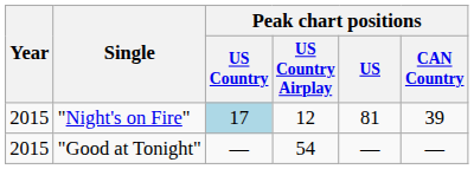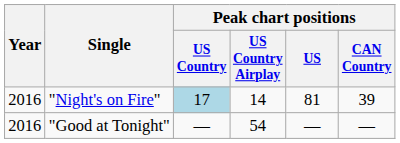"Night's on Fire" | Year: 2015 -> 2016
"Night's on Fire" | Peak chart positions / US Country Airplay: 12 -> 14
"Good at Tonight" | Year: 2015 -> 2016
